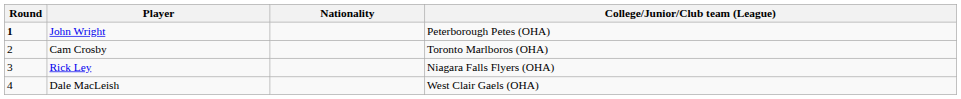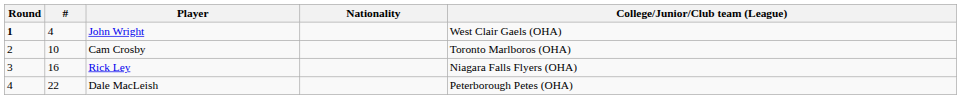+ column: # | 4 | 10 | 16 | 22
John Wright | College/Junior/Club team (League): Peterborough Petes (OHA) -> West Clair Gaels (OHA)
Dale MacLeish | College/Junior/Club team (League): West Clair Gaels (OHA) -> Peterborough Petes (OHA)
